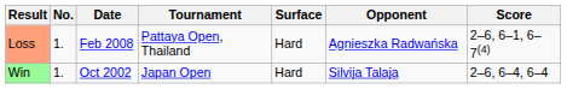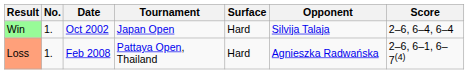rows swapped: Win <-> Loss
